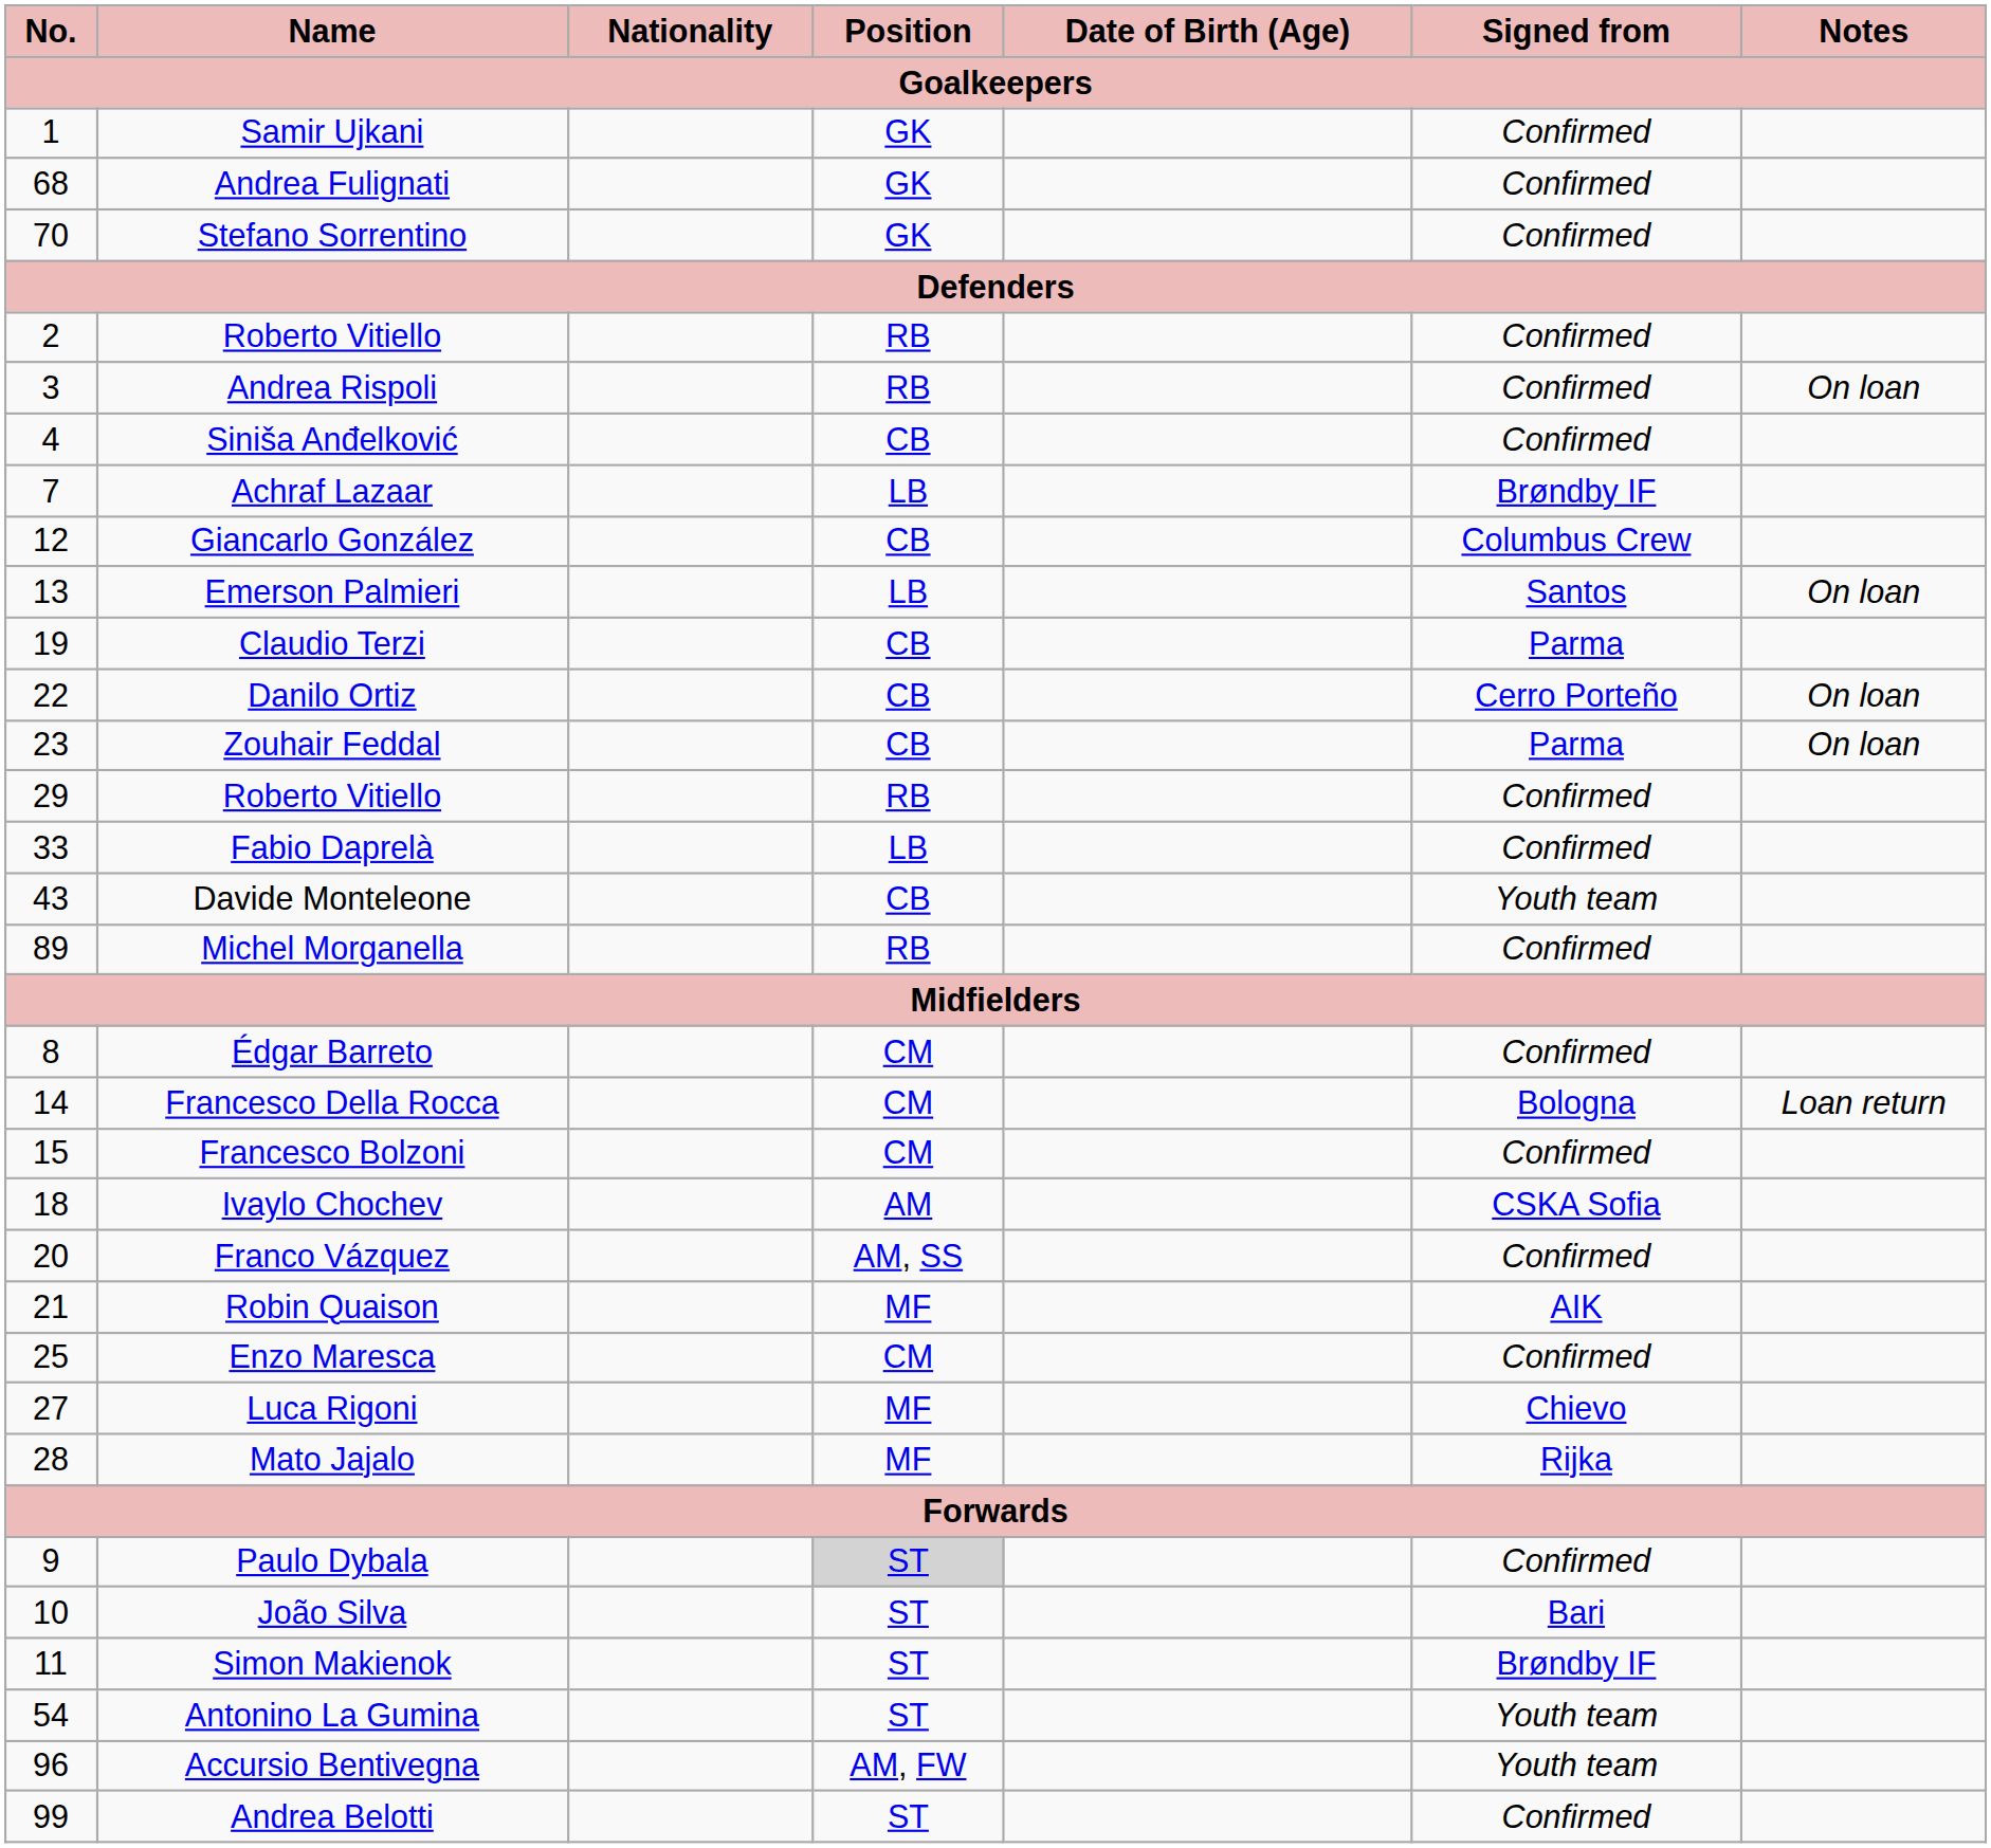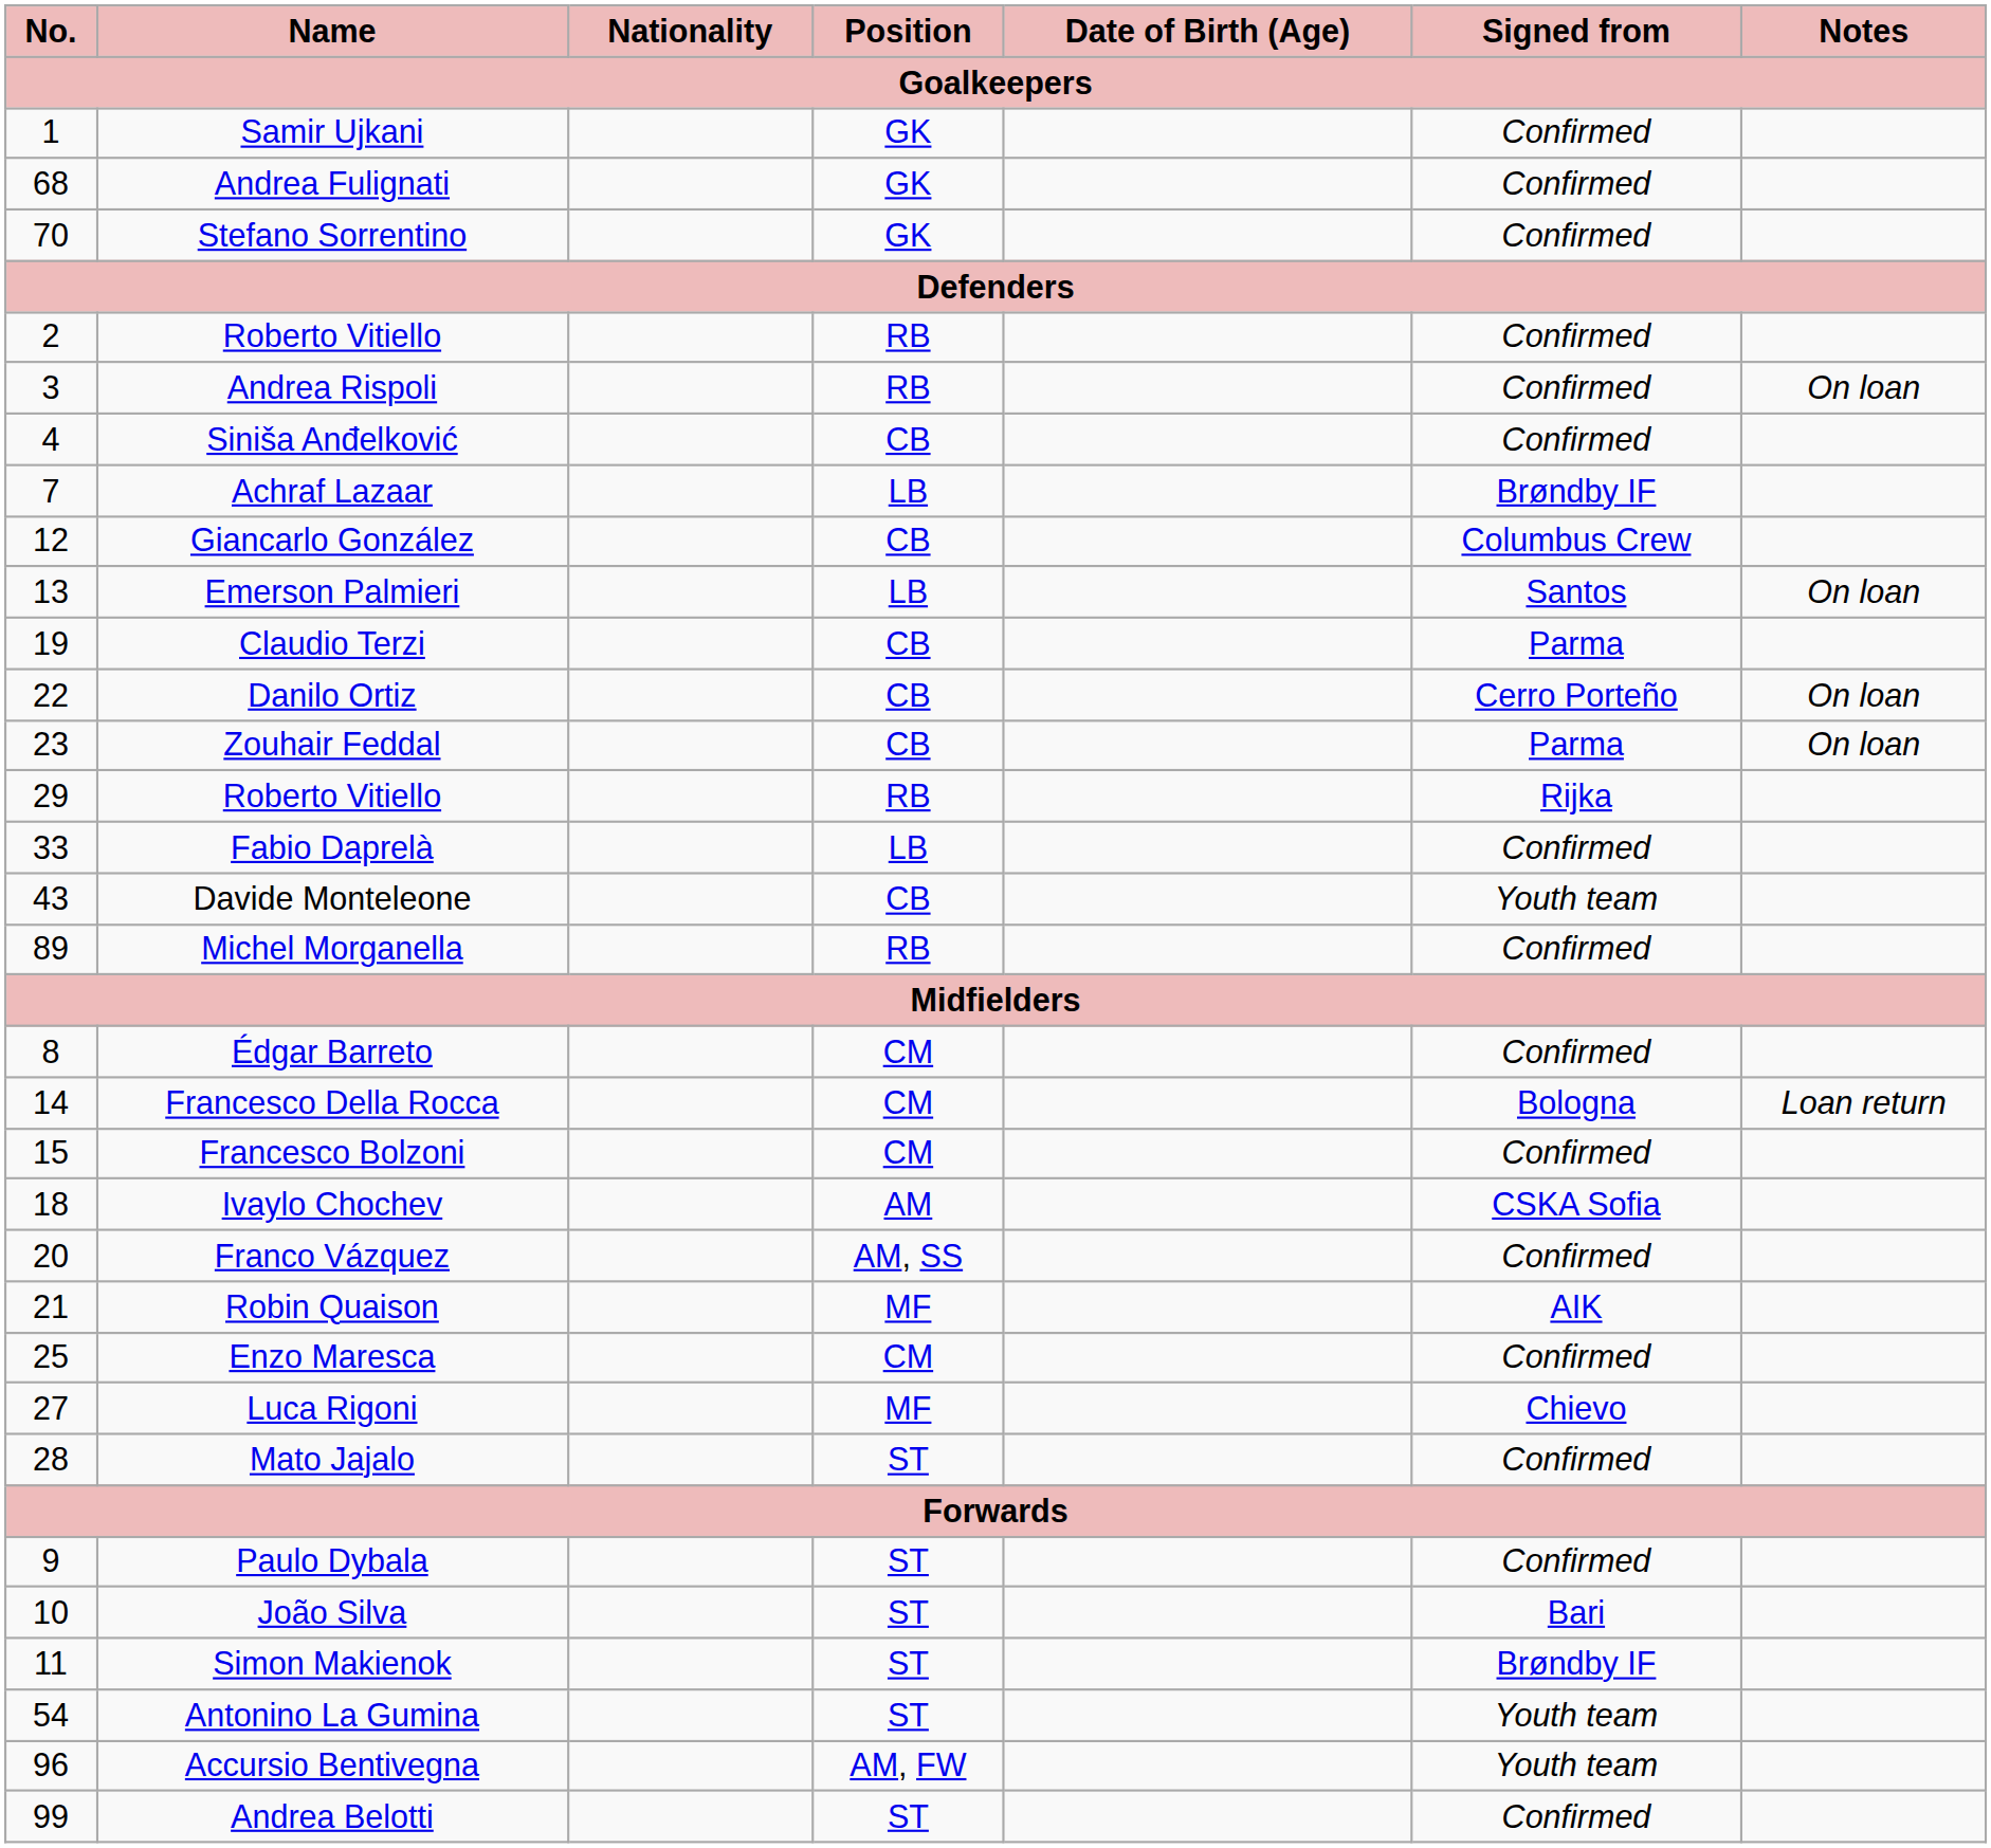29 / Roberto Vitiello | Signed from: Confirmed -> Rijka
Mato Jajalo | Position: MF -> ST
Mato Jajalo | Signed from: Rijka -> Confirmed
Paulo Dybala | Position: lightgrey background -> no background
